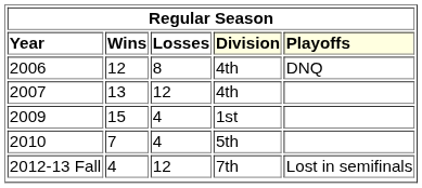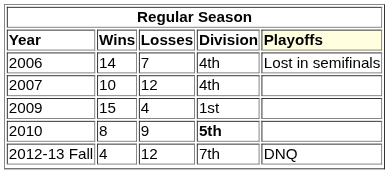Year | column 4: lightyellow background -> no background
2006 | column 2: 12 -> 14
2006 | column 3: 8 -> 7
2006 | column 5: DNQ -> Lost in semifinals
2007 | column 2: 13 -> 10
2010 | column 2: 7 -> 8
2010 | column 3: 4 -> 9
2010 | column 4: normal -> bold
2012-13 Fall | column 5: Lost in semifinals -> DNQ
